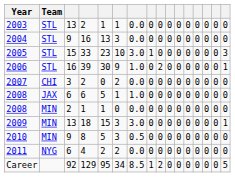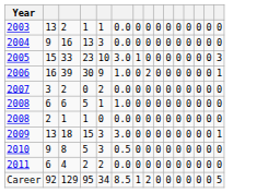- column: Team | STL | STL | STL | STL | CHI | JAX | MIN | MIN | MIN | NYG
